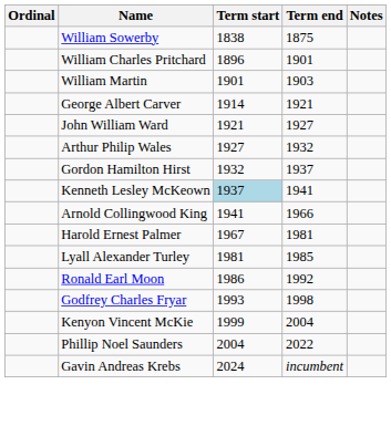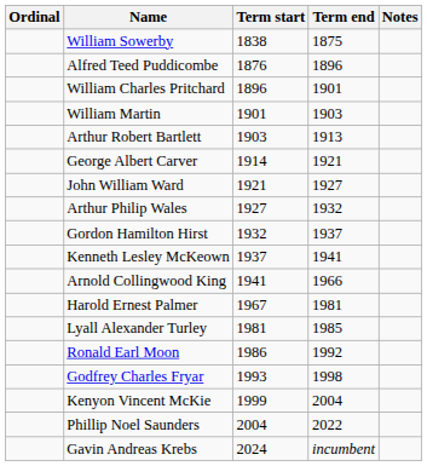+ row: Alfred Teed Puddicombe | 1876 | 1896
+ row: Arthur Robert Bartlett | 1903 | 1913
Kenneth Lesley McKeown | Term start: lightblue background -> no background
